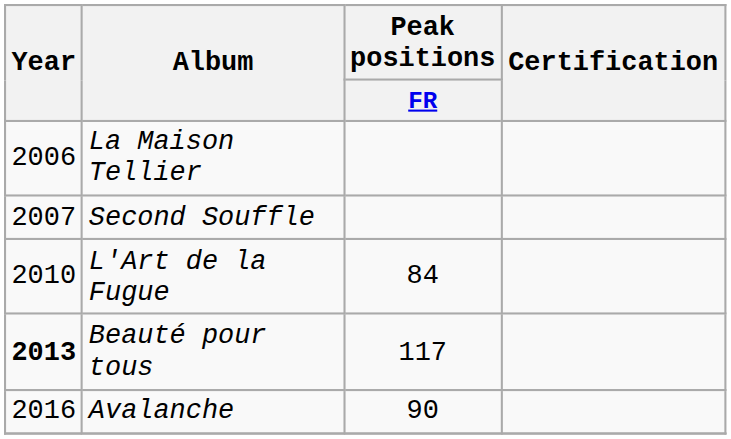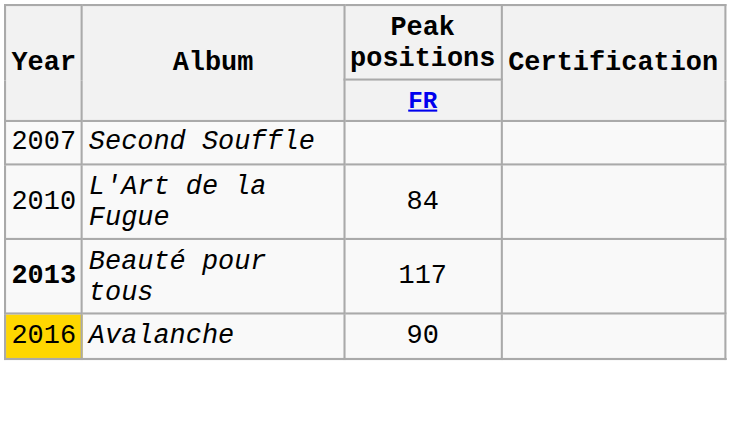- row: 2006 | La Maison Tellier
Avalanche | Year: no background -> gold background
